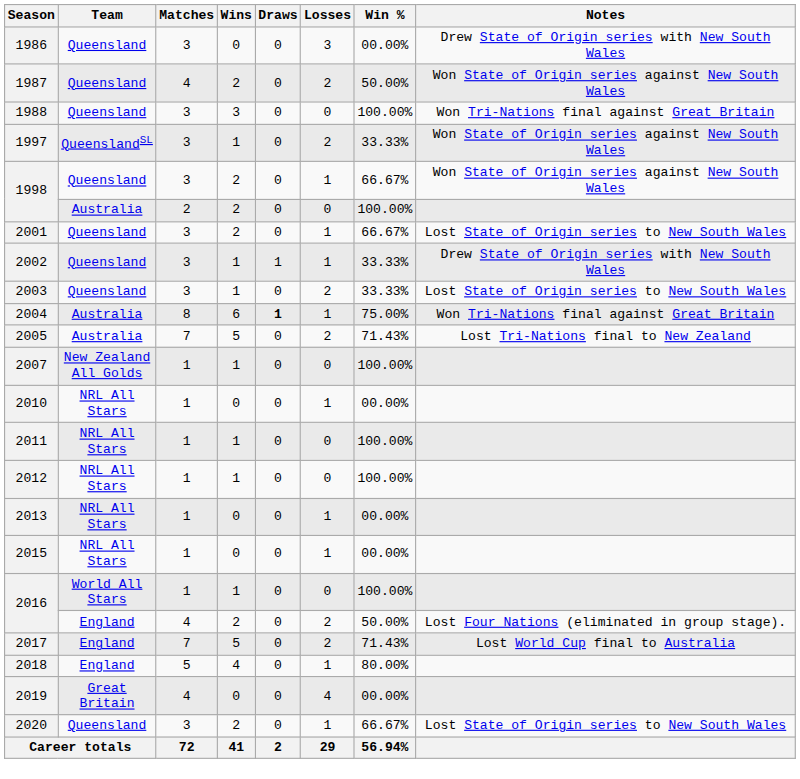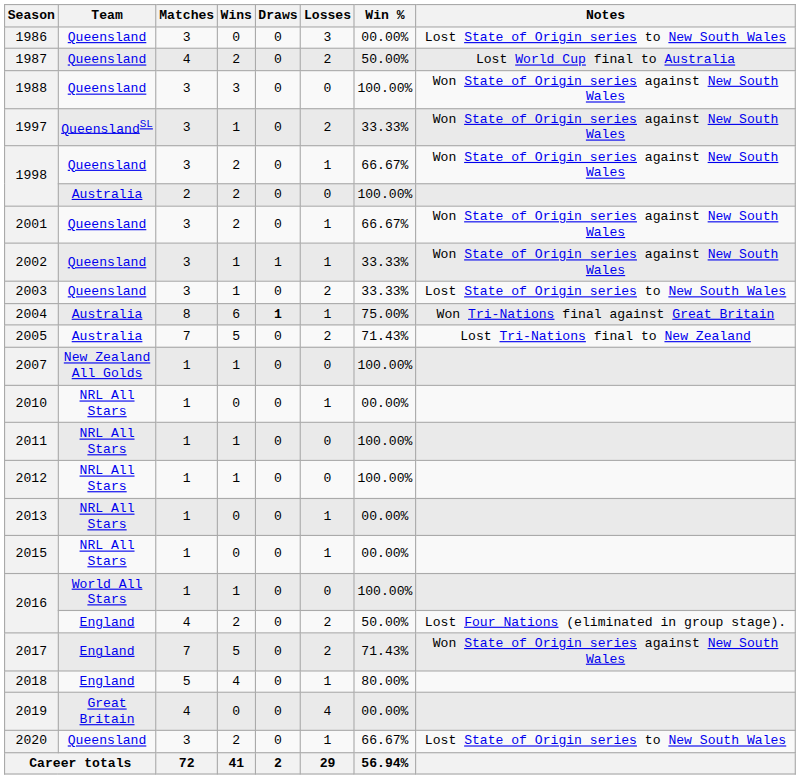1986 | Notes: Drew State of Origin series with New South Wales -> Lost State of Origin series to New South Wales
1987 | Notes: Won State of Origin series against New South Wales -> Lost World Cup final to Australia
1988 | Notes: Won Tri-Nations final against Great Britain -> Won State of Origin series against New South Wales
2001 | Notes: Lost State of Origin series to New South Wales -> Won State of Origin series against New South Wales
2002 | Notes: Drew State of Origin series with New South Wales -> Won State of Origin series against New South Wales
2017 | Notes: Lost World Cup final to Australia -> Won State of Origin series against New South Wales
